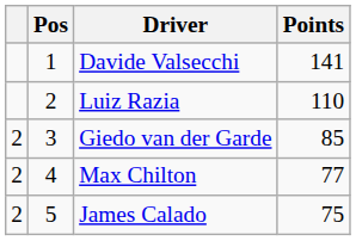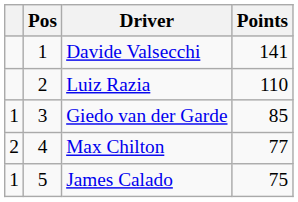Giedo van der Garde | column 1: 2 -> 1
James Calado | column 1: 2 -> 1
